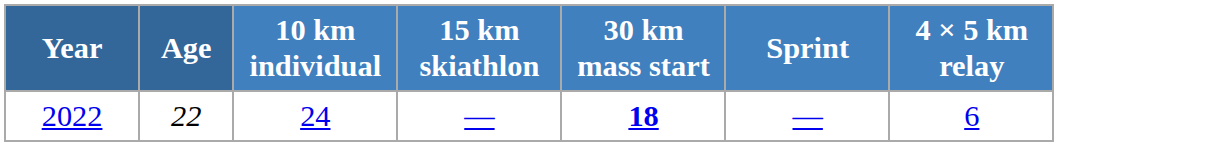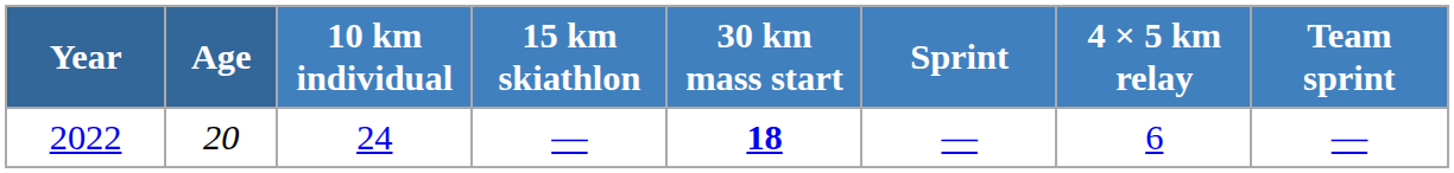+ column: Team sprint | —
2022 | Age: 22 -> 20
